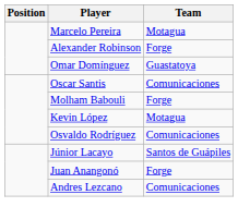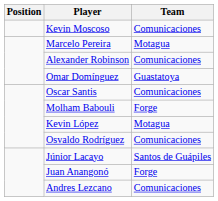+ row: Kevin Moscoso | Comunicaciones
Alexander Robinson | Team: Forge -> Comunicaciones
